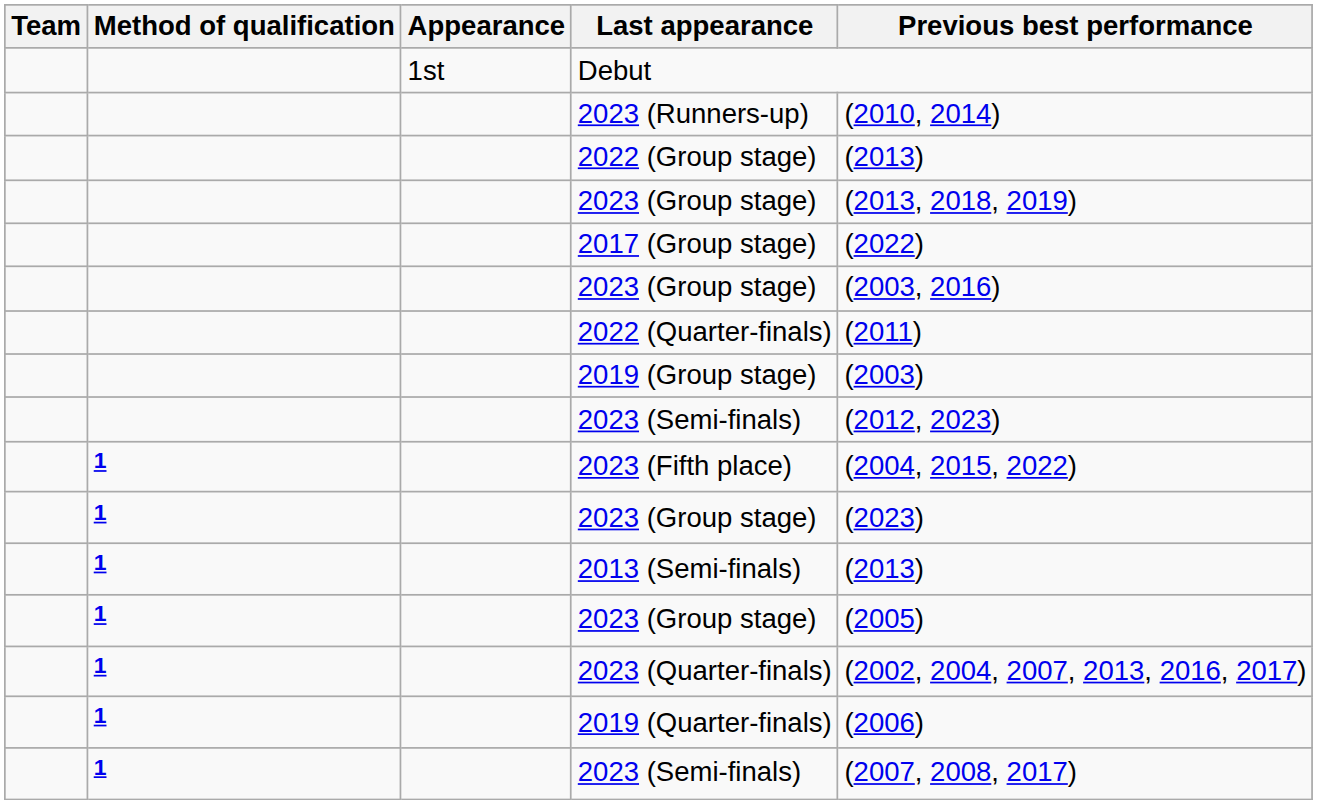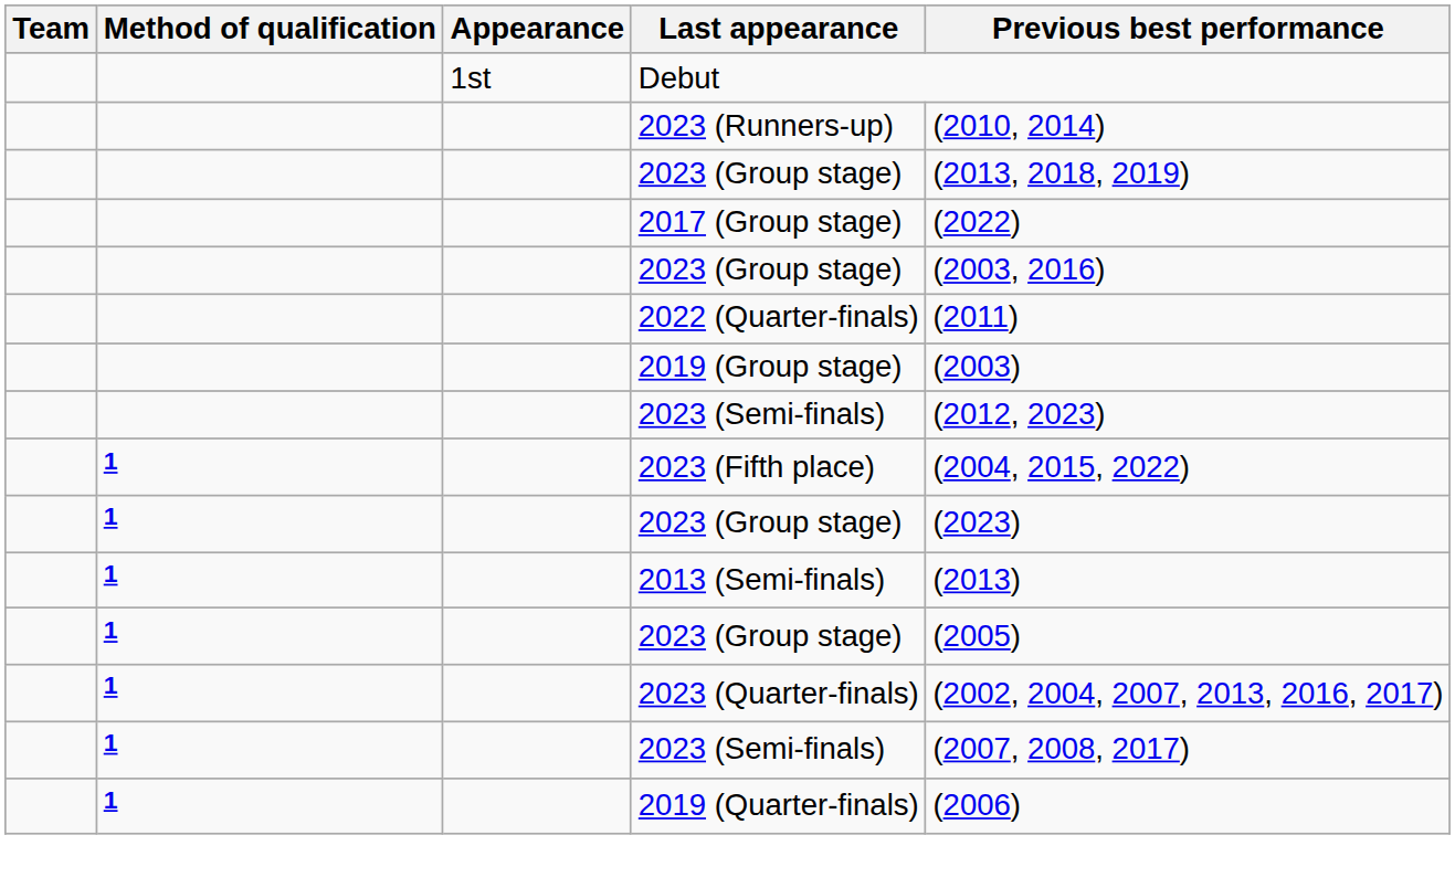- row: 2022 (Group stage) | (2013)
rows swapped: 1 / 2023 (Semi-finals) <-> 2019 (Quarter-finals)
